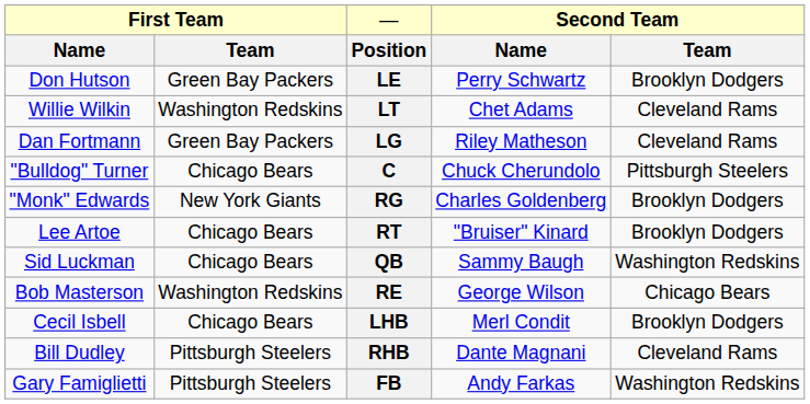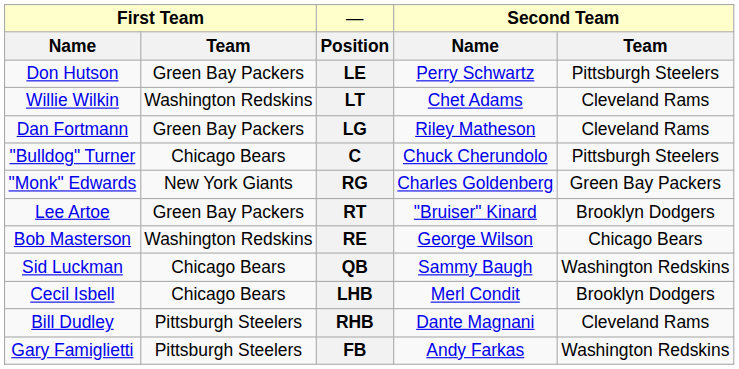LE | column 5: Brooklyn Dodgers -> Pittsburgh Steelers
RG | column 5: Brooklyn Dodgers -> Green Bay Packers
RT | column 2: Chicago Bears -> Green Bay Packers
rows swapped: RE <-> QB
